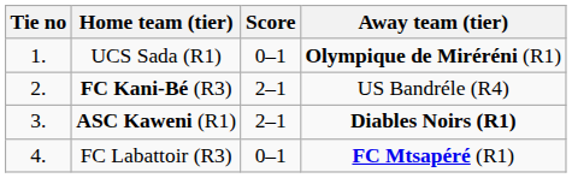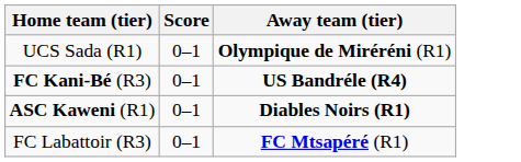- column: Tie no | 1. | 2. | 3. | 4.
FC Kani-Bé (R3) | Score: 2–1 -> 0–1
FC Kani-Bé (R3) | Away team (tier): normal -> bold
ASC Kaweni (R1) | Score: 2–1 -> 0–1
